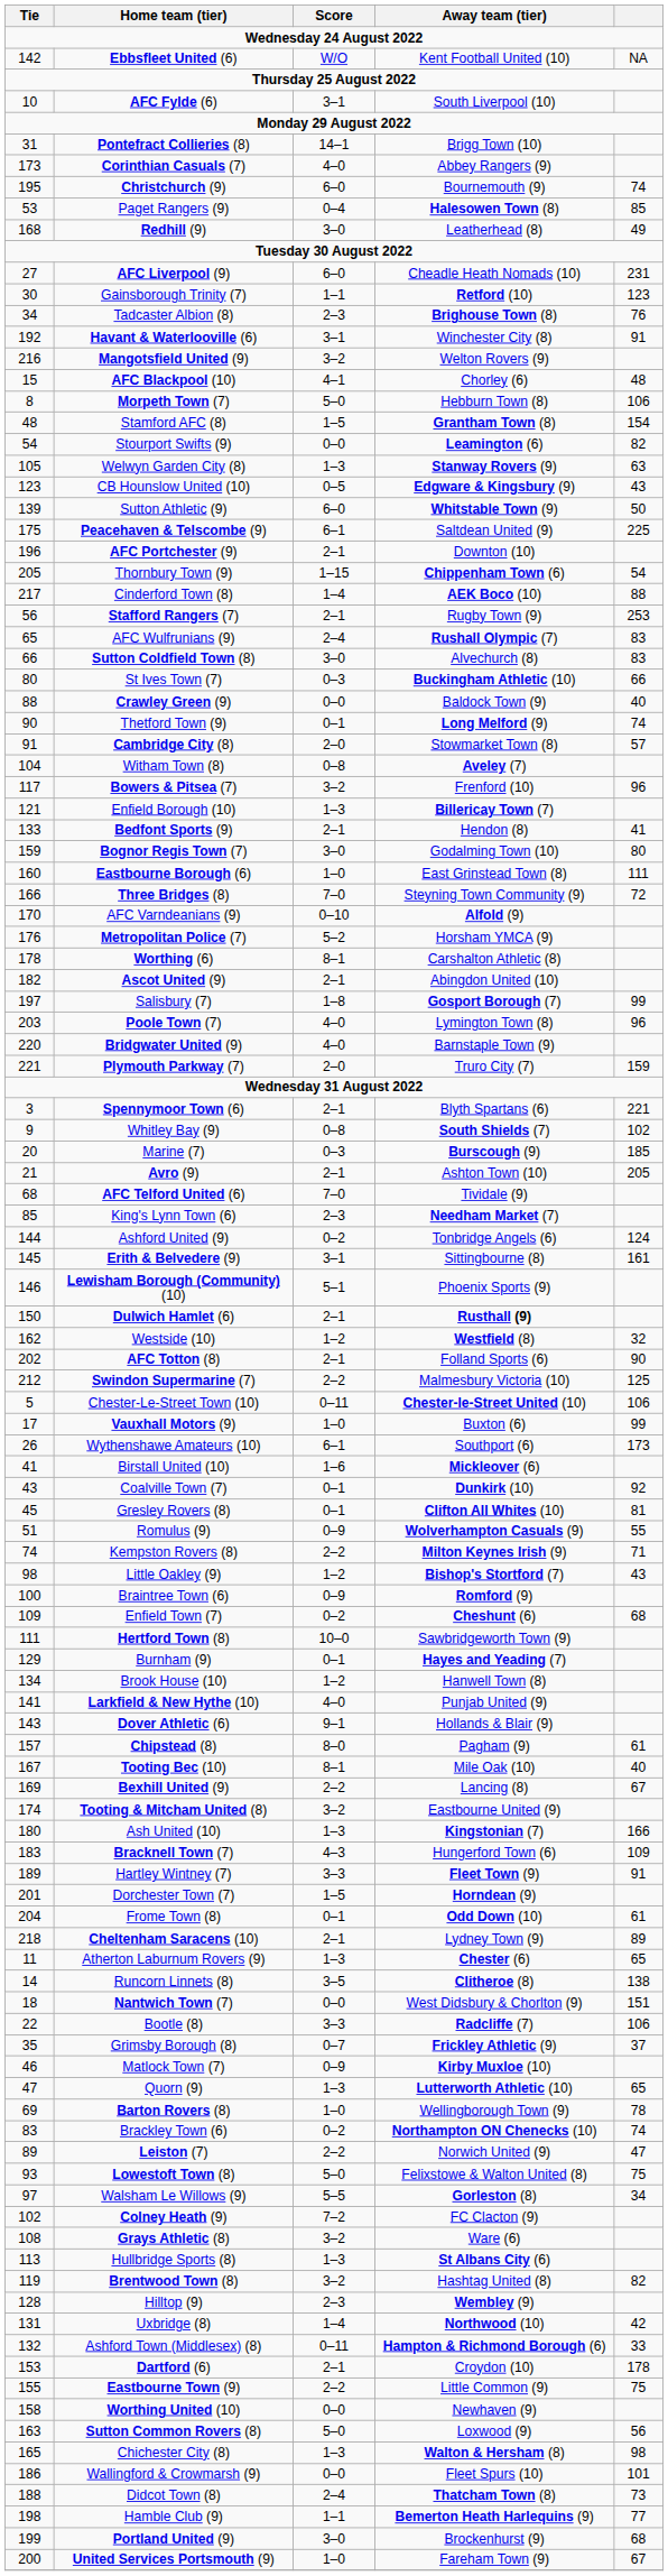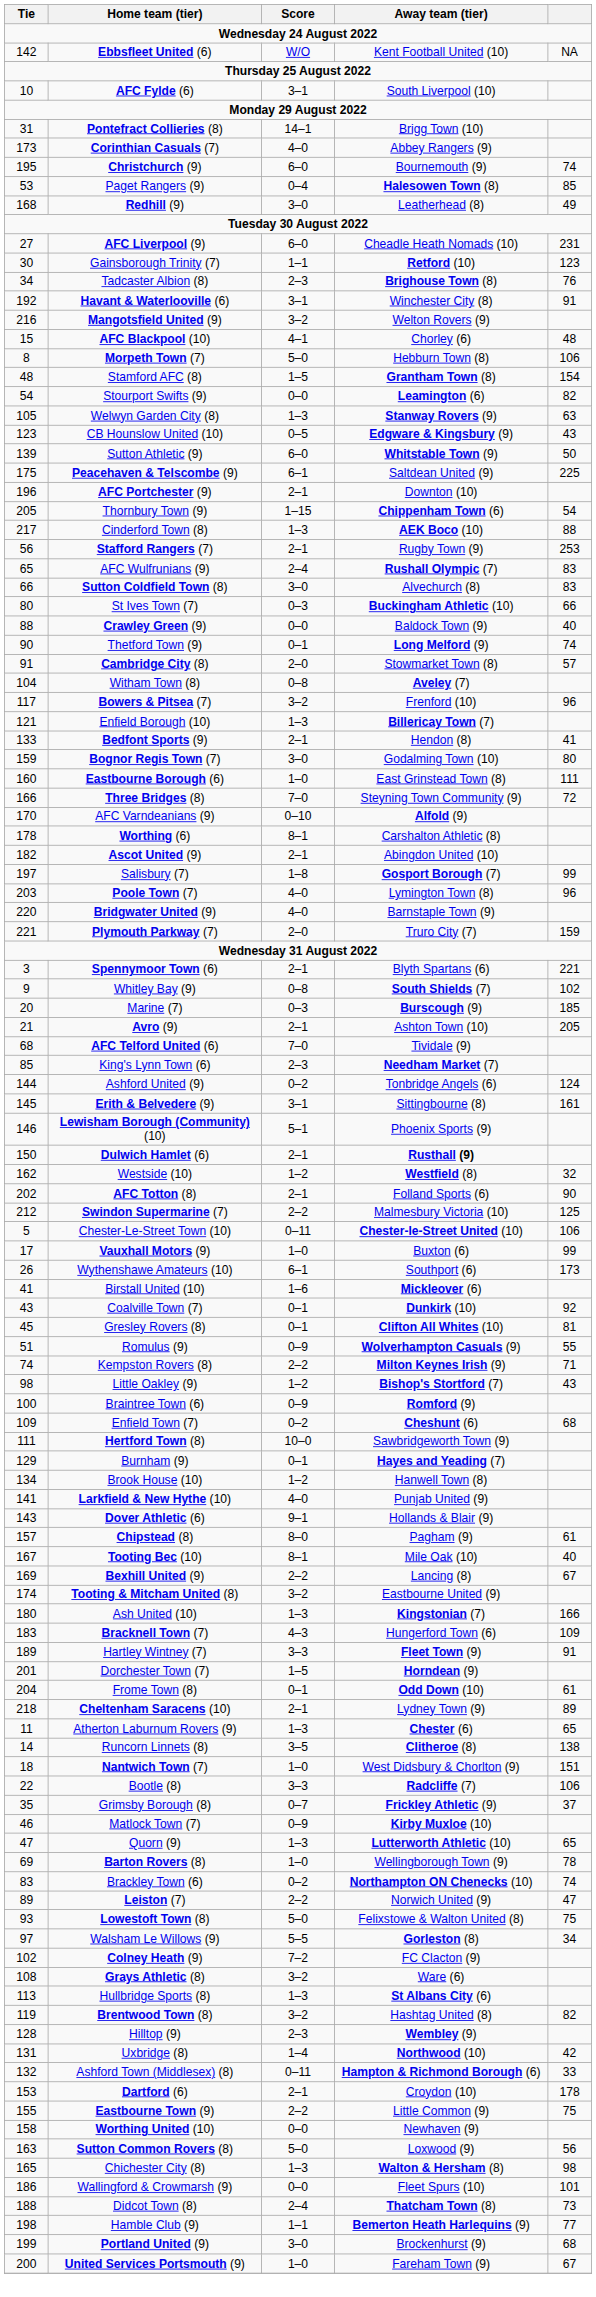Cinderford Town (8) | Score: 1–4 -> 1–3
- row: 176 | Metropolitan Police (7) | 5–2 | Horsham YMCA (9)
Nantwich Town (7) | Score: 0–0 -> 1–0
